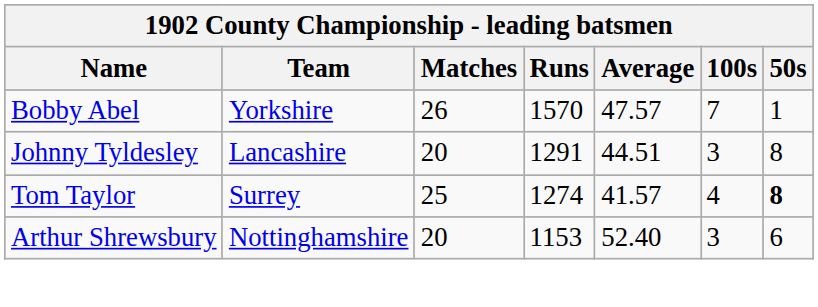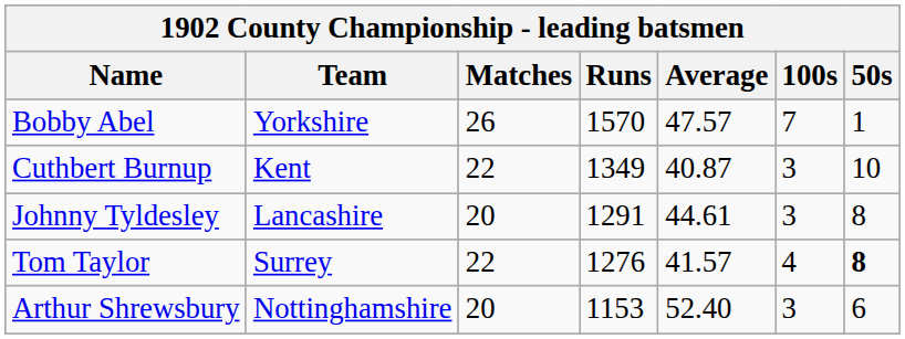+ row: Cuthbert Burnup | Kent | 22 | 1349 | 40.87 | 3 | 10
Johnny Tyldesley | Average: 44.51 -> 44.61
Tom Taylor | Matches: 25 -> 22
Tom Taylor | Runs: 1274 -> 1276
